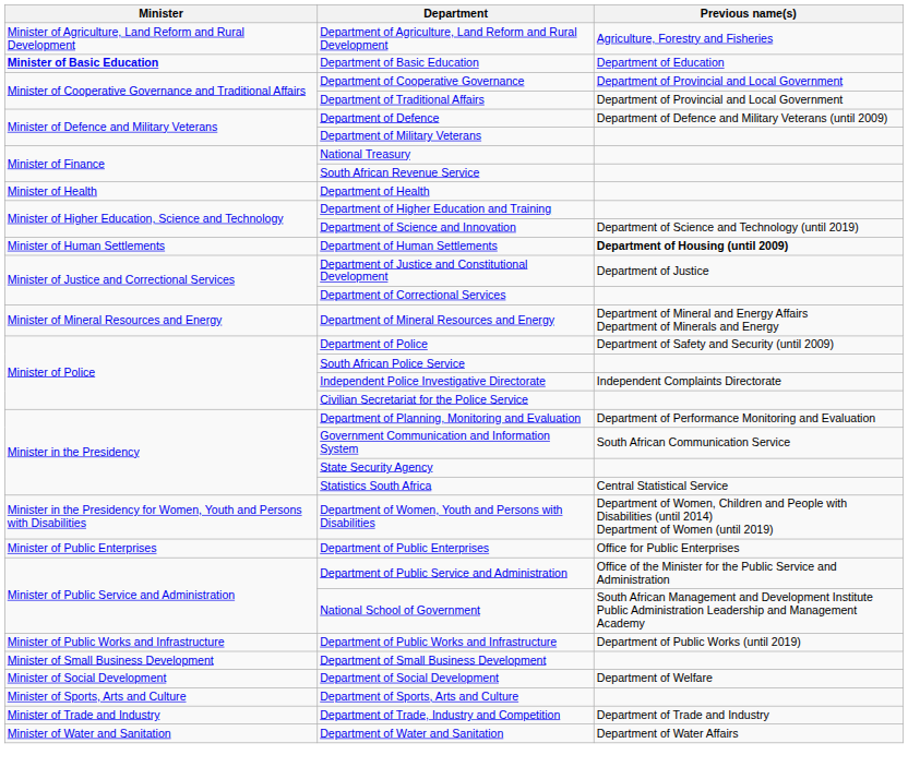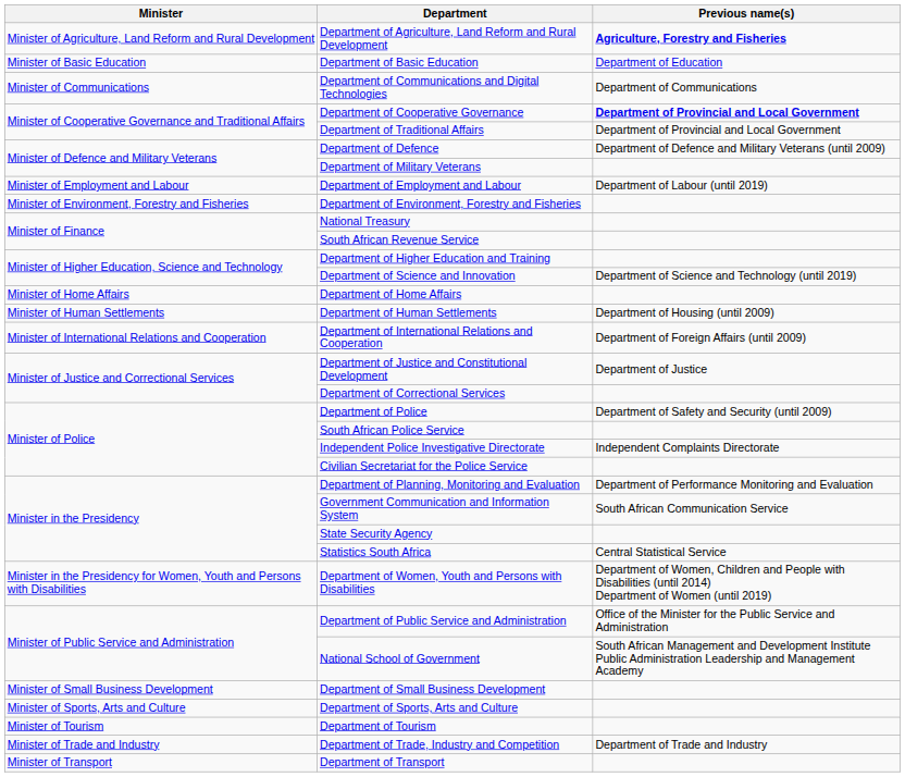Department of Agriculture, Land Reform and Rural Development | Previous name(s): normal -> bold
Department of Basic Education | Minister: bold -> normal
+ row: Minister of Communications | Department of Communications and Digital Technologies | Department of Communications
Department of Cooperative Governance | Previous name(s): normal -> bold
+ row: Minister of Employment and Labour | Department of Employment and Labour | Department of Labour (until 2019)
+ row: Minister of Environment, Forestry and Fisheries | Department of Environment, Forestry and Fisheries
- row: Minister of Health | Department of Health
+ row: Minister of Home Affairs | Department of Home Affairs
Department of Human Settlements | Previous name(s): bold -> normal
+ row: Minister of International Relations and Cooperation | Department of International Relations and Cooperation | Department of Foreign Affairs (until 2009)
- row: Minister of Mineral Resources and Energy | Department of Mineral Resources and Energy | Department of Mineral and Energy Affairs Department of Minerals and Energy
- row: Minister of Public Enterprises | Department of Public Enterprises | Office for Public Enterprises
- row: Minister of Public Works and Infrastructure | Department of Public Works and Infrastructure | Department of Public Works (until 2019)
- row: Minister of Social Development | Department of Social Development | Department of Welfare
+ row: Minister of Tourism | Department of Tourism
+ row: Minister of Transport | Department of Transport
- row: Minister of Water and Sanitation | Department of Water and Sanitation | Department of Water Affairs
